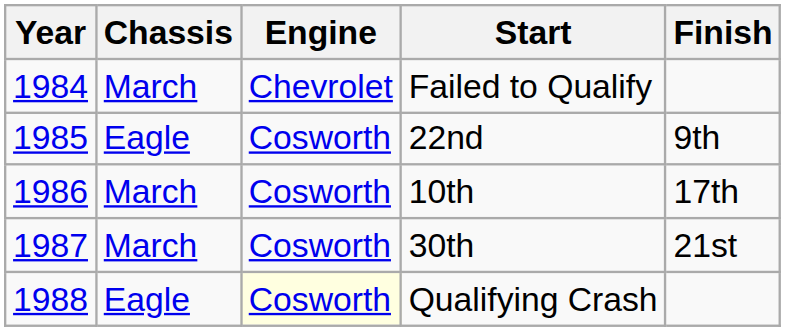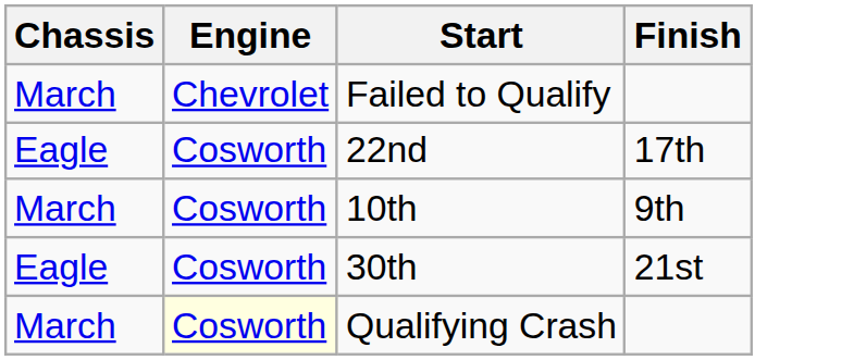- column: Year | 1984 | 1985 | 1986 | 1987 | 1988
22nd | Finish: 9th -> 17th
10th | Finish: 17th -> 9th
30th | Chassis: March -> Eagle
Qualifying Crash | Chassis: Eagle -> March
